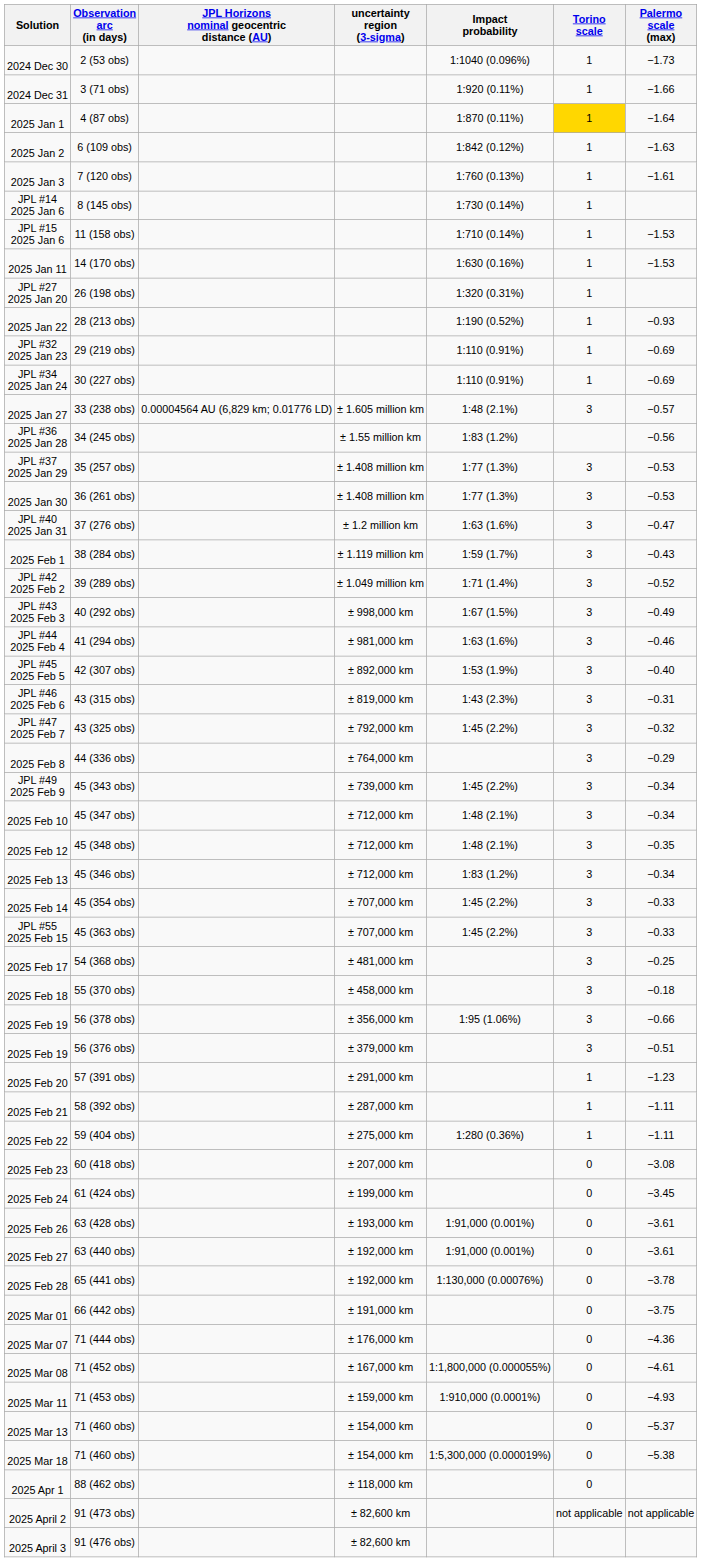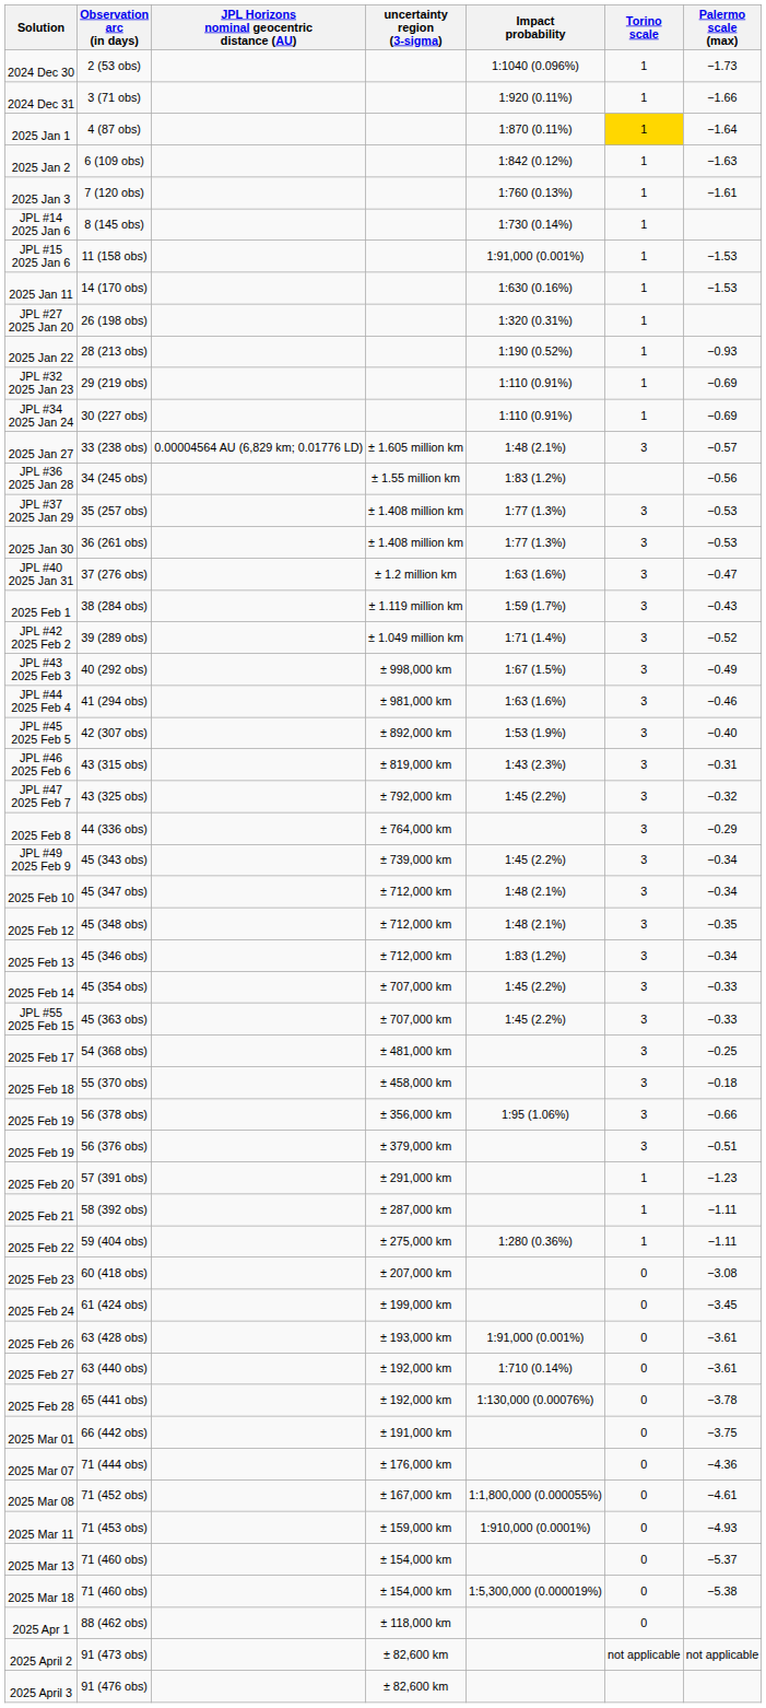JPL #15 2025 Jan 6 | Impact probability: 1:710 (0.14%) -> 1:91,000 (0.001%)
2025 Feb 27 | Impact probability: 1:91,000 (0.001%) -> 1:710 (0.14%)
